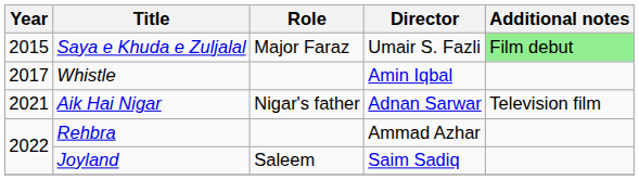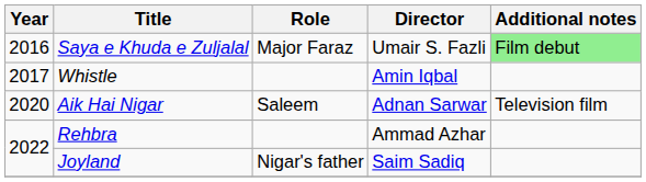Saya e Khuda e Zuljalal | Year: 2015 -> 2016
Aik Hai Nigar | Year: 2021 -> 2020
Aik Hai Nigar | Role: Nigar's father -> Saleem
Joyland | Role: Saleem -> Nigar's father
